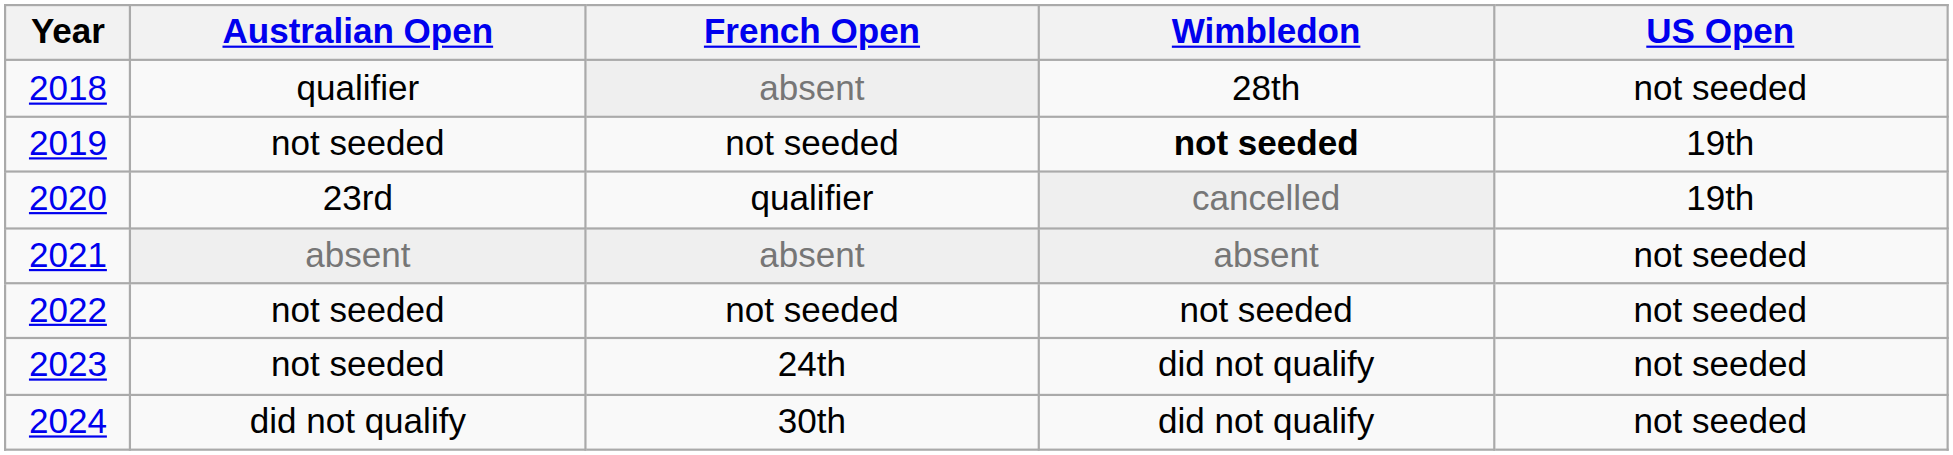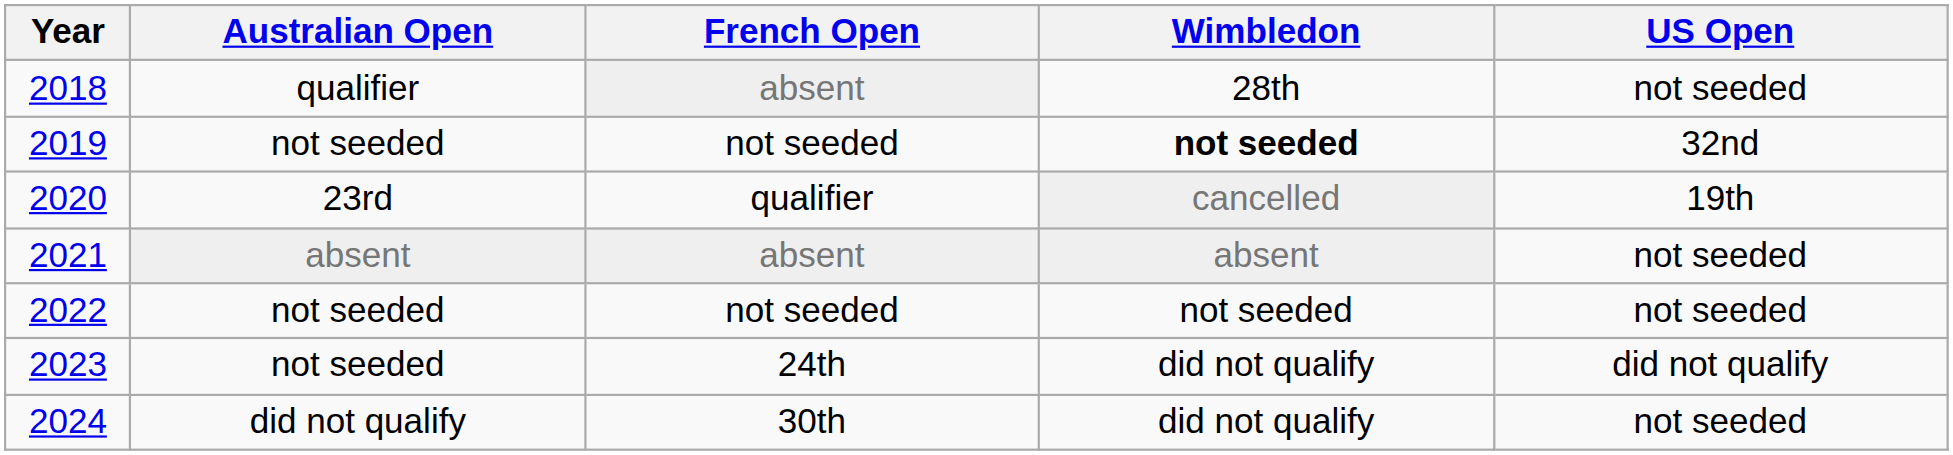2019 | US Open: 19th -> 32nd
2023 | US Open: not seeded -> did not qualify
